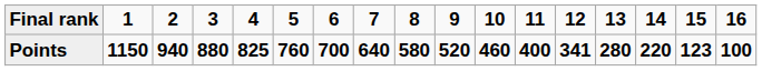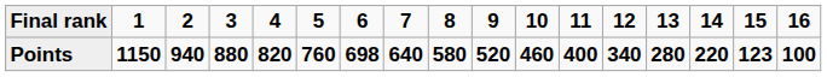Points | column 5: 825 -> 820
Points | column 7: 700 -> 698
Points | column 13: 341 -> 340
